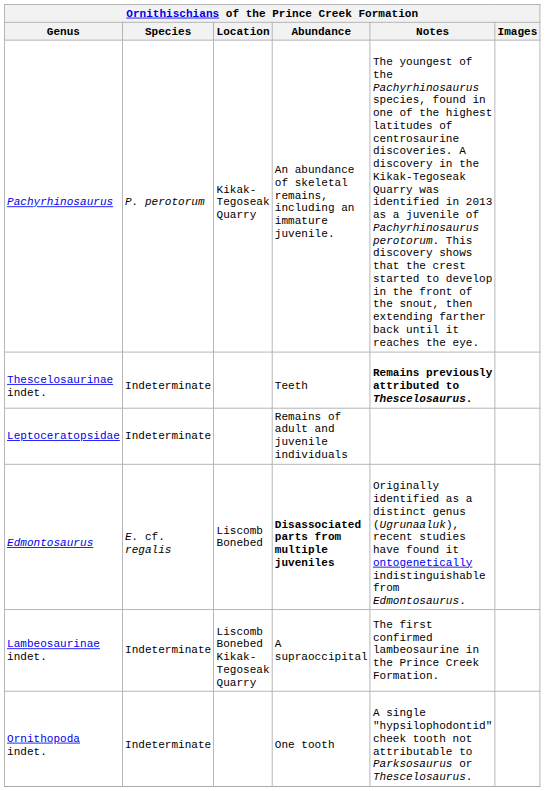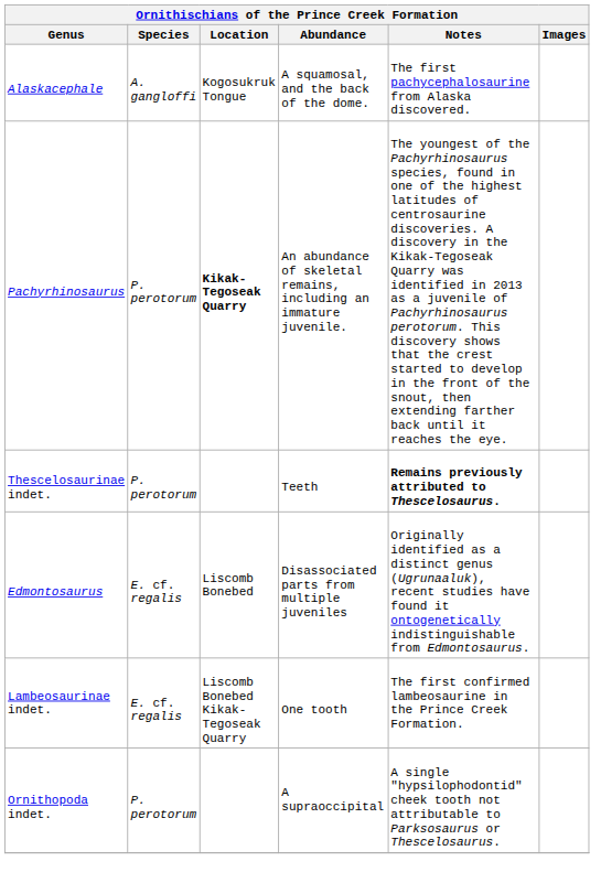+ row: Alaskacephale | A. gangloffi | Kogosukruk Tongue | A squamosal, and the back of the dome. | The first pachycephalosaurine from Alaska discovered.
Pachyrhinosaurus | Location: normal -> bold
Thescelosaurinae indet. | Species: Indeterminate -> P. perotorum
- row: Leptoceratopsidae | Indeterminate | Remains of adult and juvenile individuals
Edmontosaurus | Abundance: bold -> normal
Lambeosaurinae indet. | Species: Indeterminate -> E. cf. regalis
Lambeosaurinae indet. | Abundance: A supraoccipital -> One tooth
Ornithopoda indet. | Species: Indeterminate -> P. perotorum
Ornithopoda indet. | Abundance: One tooth -> A supraoccipital
